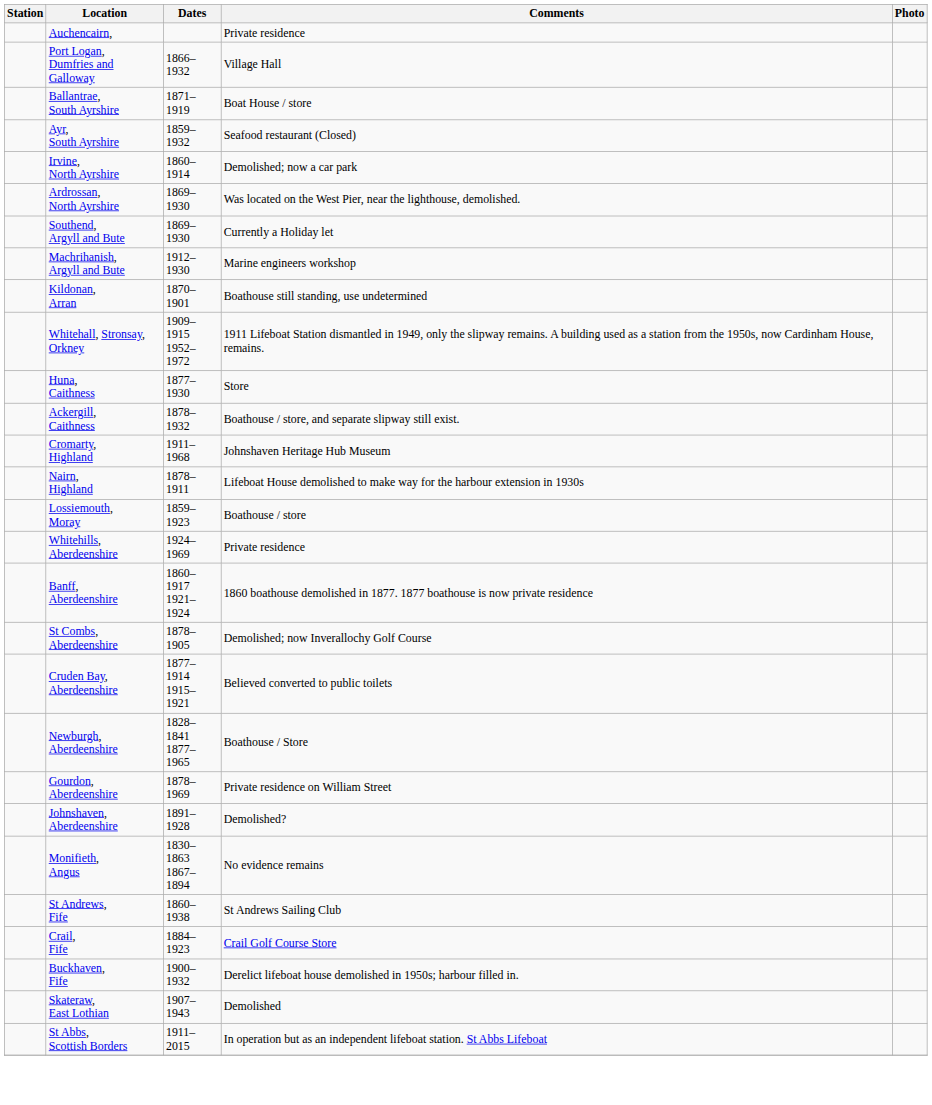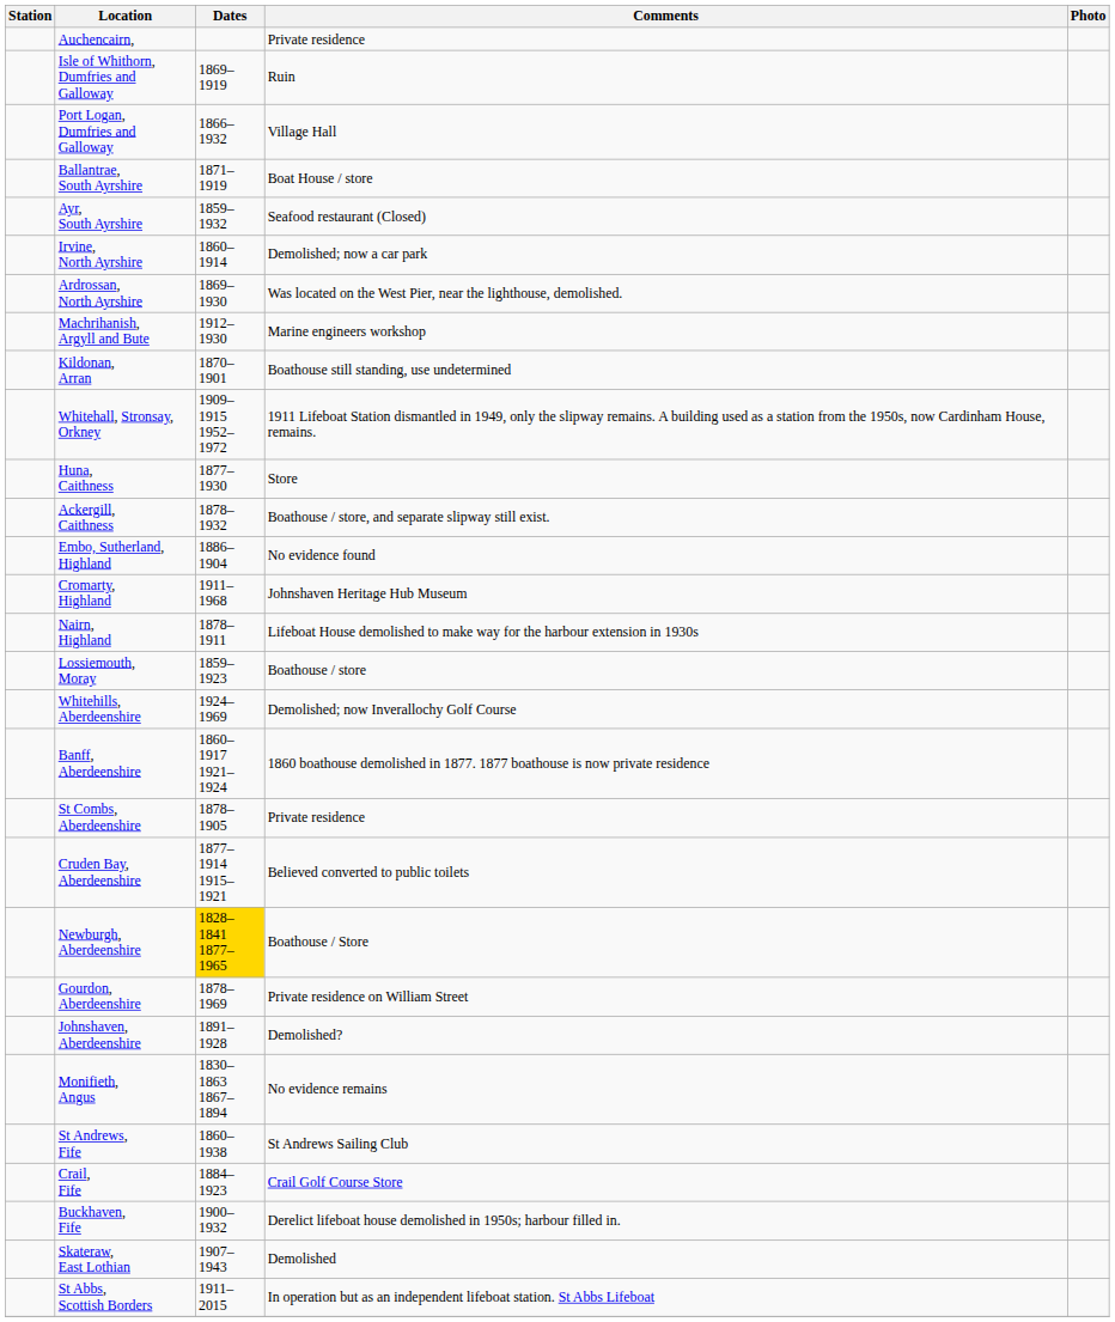+ row: Isle of Whithorn, Dumfries and Galloway | 1869–1919 | Ruin
- row: Southend, Argyll and Bute | 1869–1930 | Currently a Holiday let
+ row: Embo, Sutherland, Highland | 1886–1904 | No evidence found
Whitehills, Aberdeenshire | Comments: Private residence -> Demolished; now Inverallochy Golf Course
St Combs, Aberdeenshire | Comments: Demolished; now Inverallochy Golf Course -> Private residence
Newburgh, Aberdeenshire | Dates: no background -> gold background
